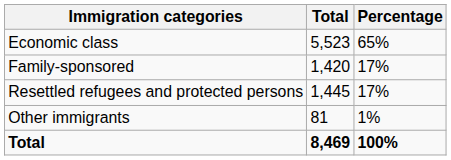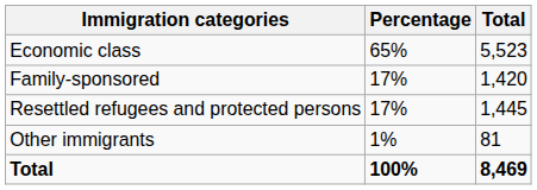columns swapped: Total <-> Percentage
